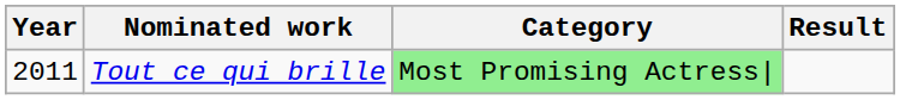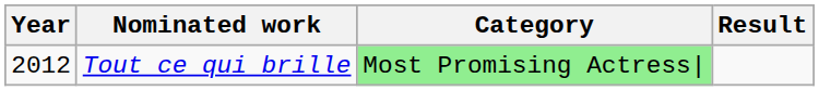Tout ce qui brille | Year: 2011 -> 2012
